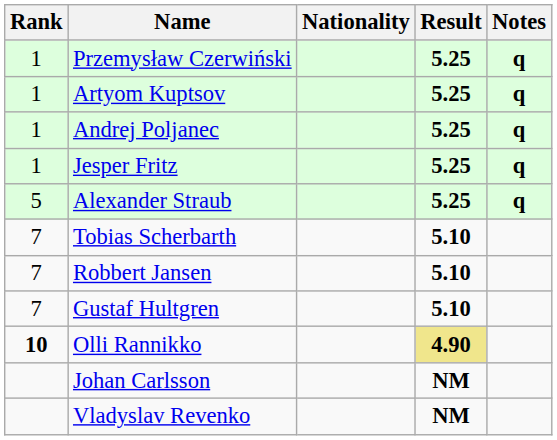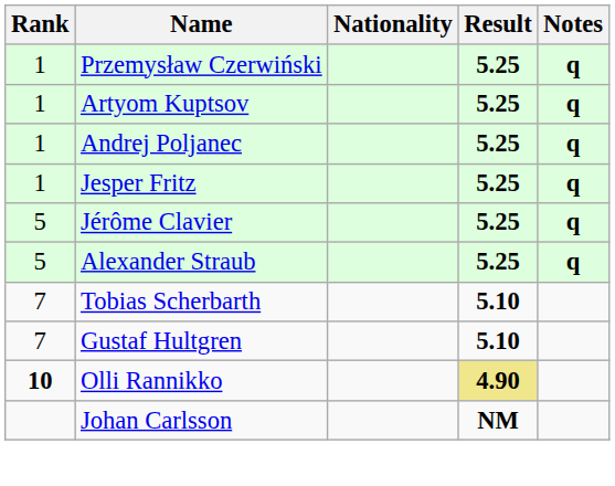+ row: 5 | Jérôme Clavier | 5.25 | q
- row: 7 | Robbert Jansen | 5.10
- row: Vladyslav Revenko | NM
